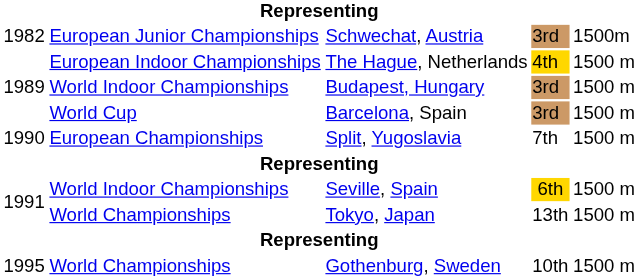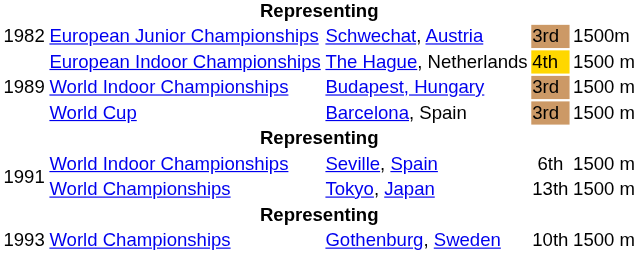- row: 1990 | European Championships | Split, Yugoslavia | 7th | 1500 m
Seville, Spain | column 4: gold background -> no background
Gothenburg, Sweden | column 1: 1995 -> 1993
